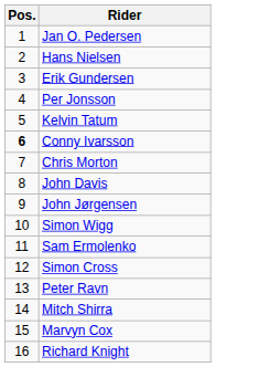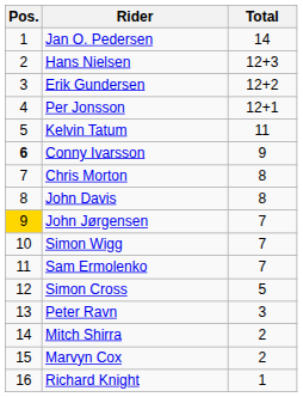+ column: Total | 14 | 12+3 | 12+2 | 12+1 | 11 | 9 | 8 | 8 | 7 | 7 | 7 | 5 | 3 | 2 | 2 | 1
John Jørgensen | Pos.: no background -> gold background
